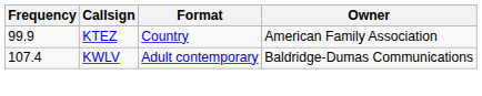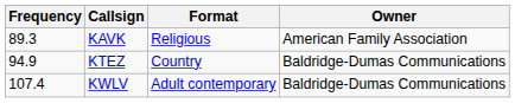+ row: 89.3 | KAVK | Religious | American Family Association
KTEZ | Frequency: 99.9 -> 94.9
KTEZ | Owner: American Family Association -> Baldridge-Dumas Communications
